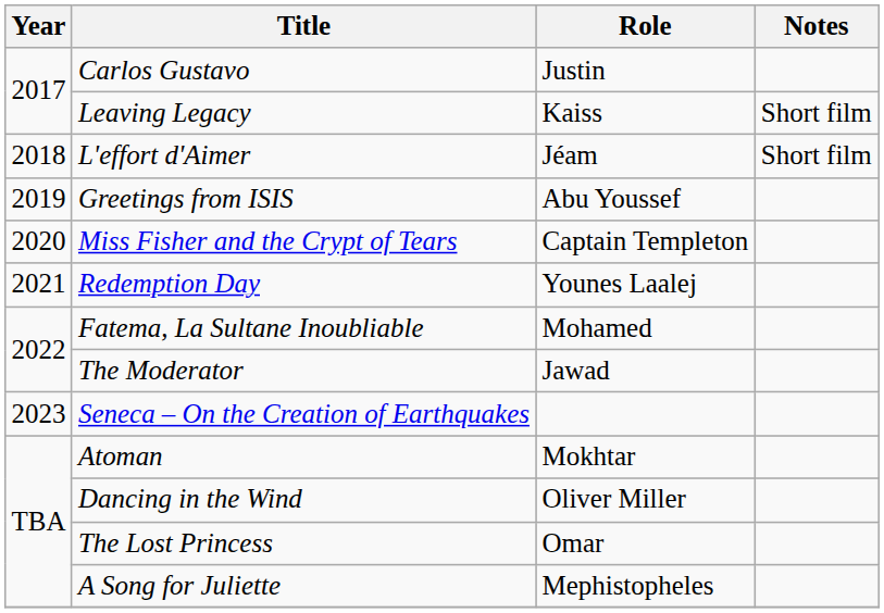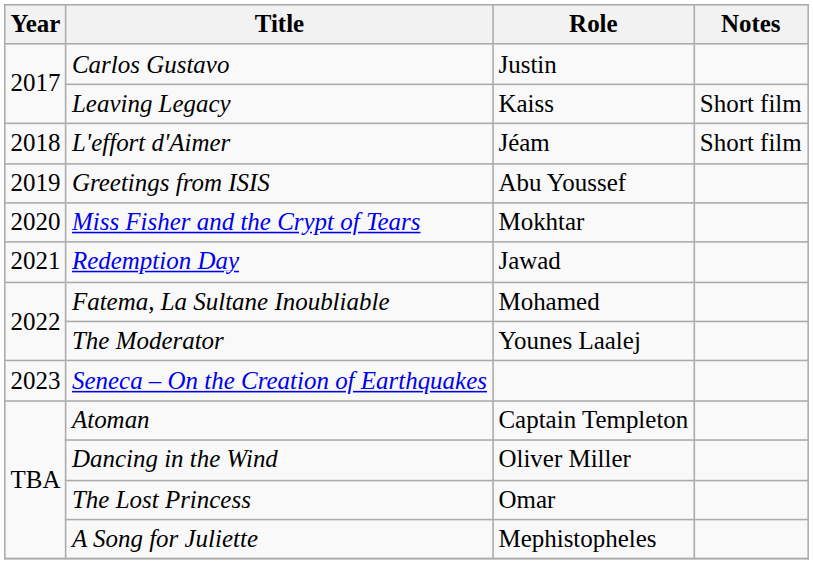Miss Fisher and the Crypt of Tears | Role: Captain Templeton -> Mokhtar
Redemption Day | Role: Younes Laalej -> Jawad
The Moderator | Role: Jawad -> Younes Laalej
Atoman | Role: Mokhtar -> Captain Templeton
